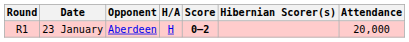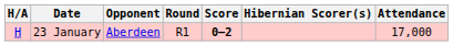columns swapped: Round <-> H/A
23 January | Attendance: 20,000 -> 17,000
